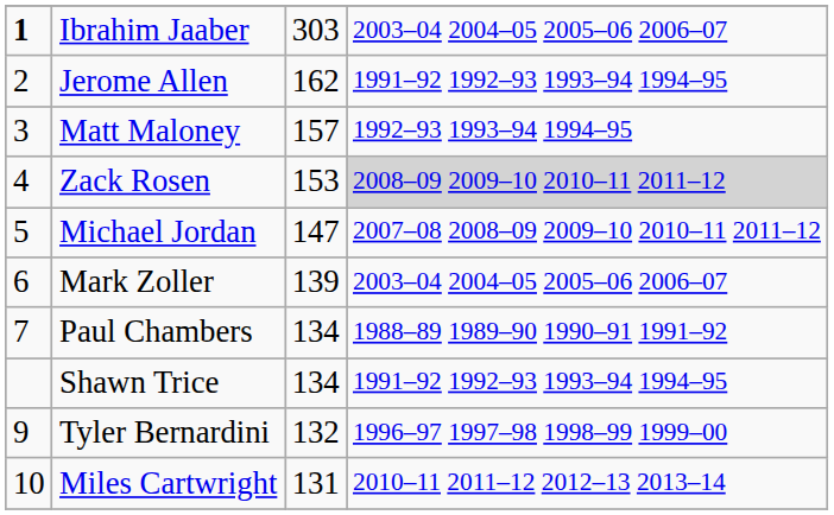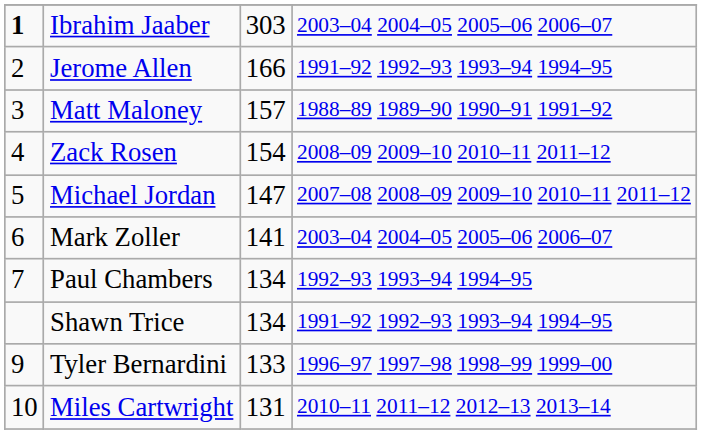Jerome Allen | column 3: 162 -> 166
Matt Maloney | column 4: 1992–93 1993–94 1994–95 -> 1988–89 1989–90 1990–91 1991–92
Zack Rosen | column 3: 153 -> 154
Zack Rosen | column 4: lightgrey background -> no background
Mark Zoller | column 3: 139 -> 141
Paul Chambers | column 4: 1988–89 1989–90 1990–91 1991–92 -> 1992–93 1993–94 1994–95
Tyler Bernardini | column 3: 132 -> 133
